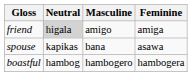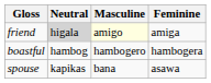friend | Masculine: no background -> lightyellow background
rows swapped: boastful <-> spouse
